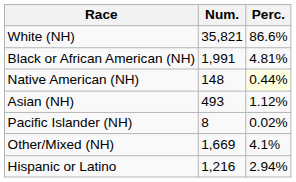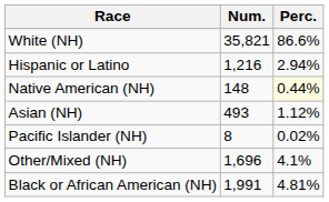rows swapped: Black or African American (NH) <-> Hispanic or Latino
Other/Mixed (NH) | Num.: 1,669 -> 1,696
